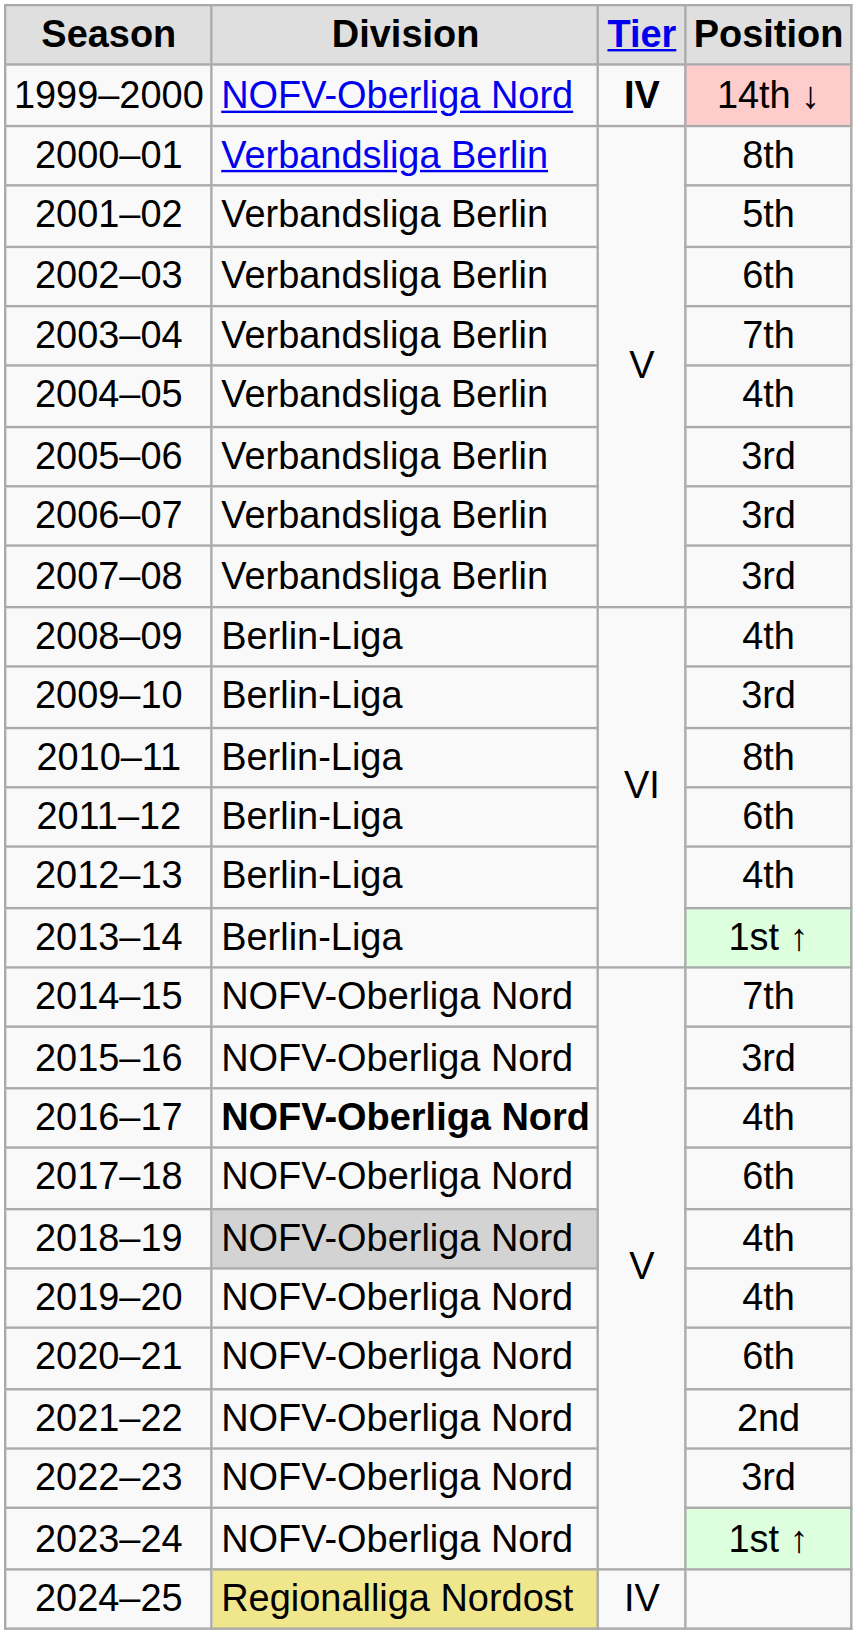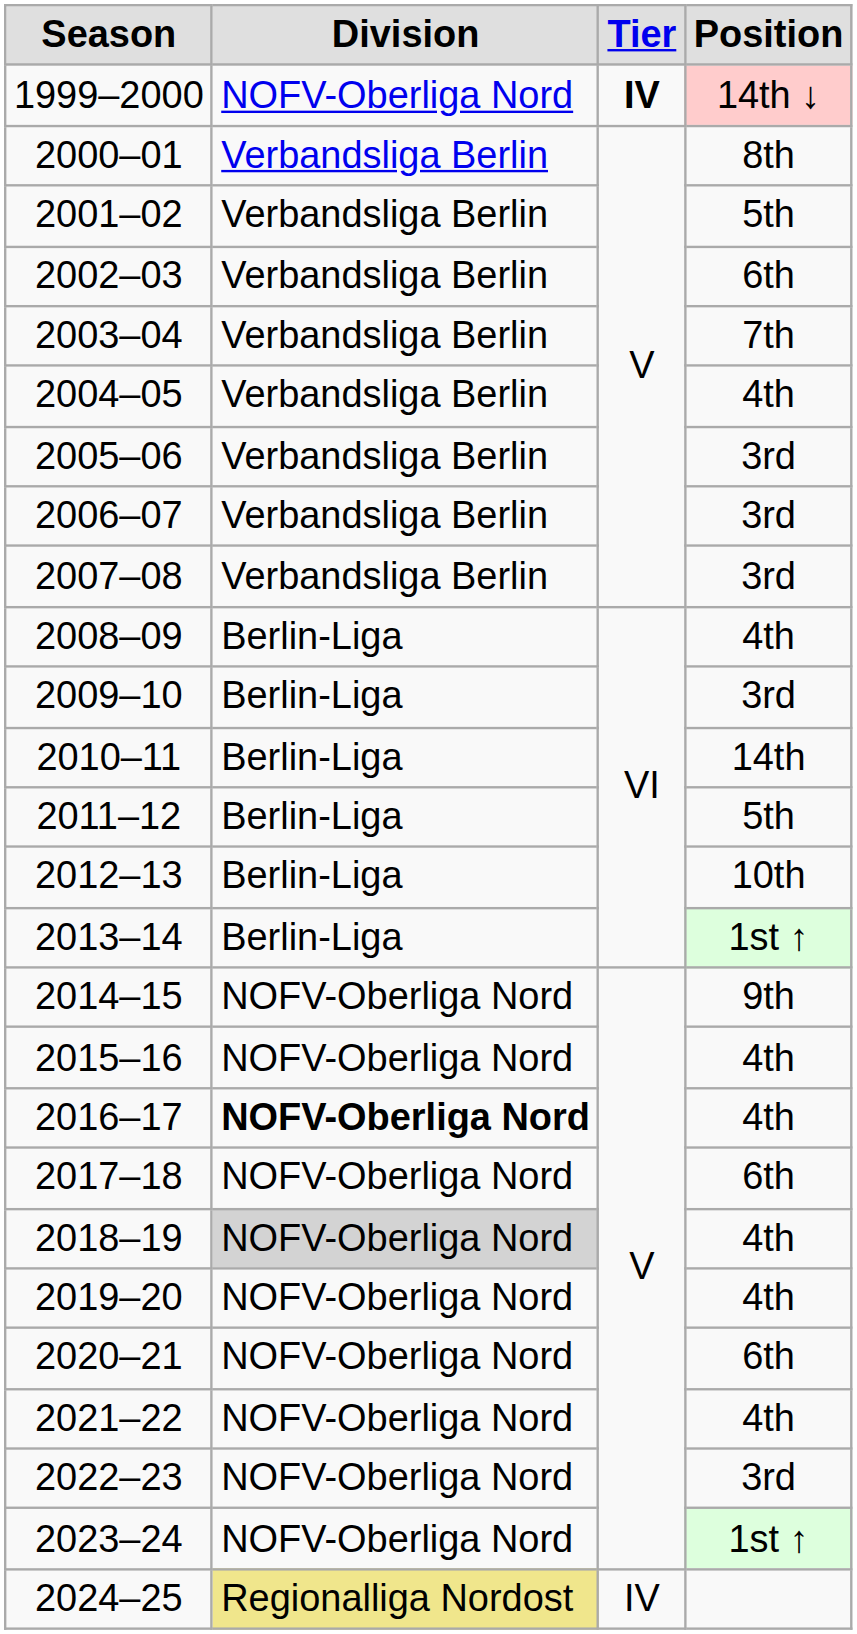2010–11 | Position: 8th -> 14th
2011–12 | Position: 6th -> 5th
2012–13 | Position: 4th -> 10th
2014–15 | Position: 7th -> 9th
2015–16 | Position: 3rd -> 4th
2021–22 | Position: 2nd -> 4th
